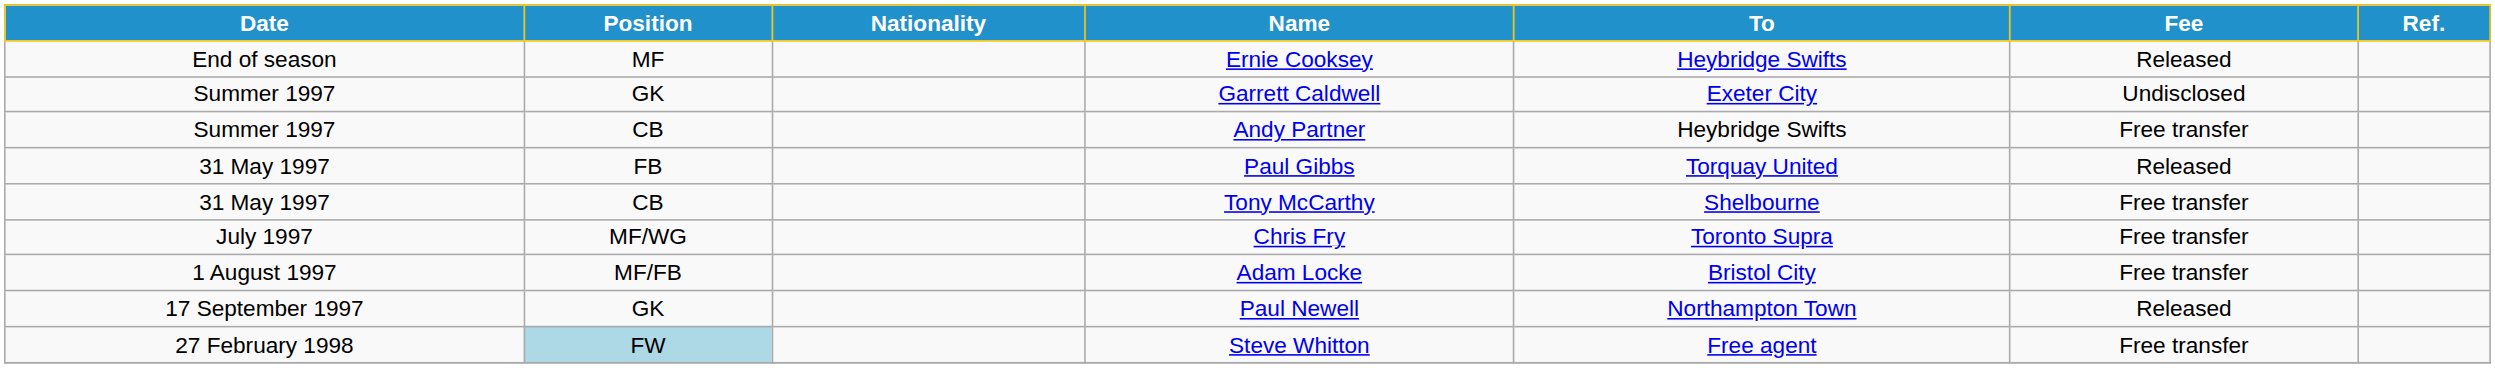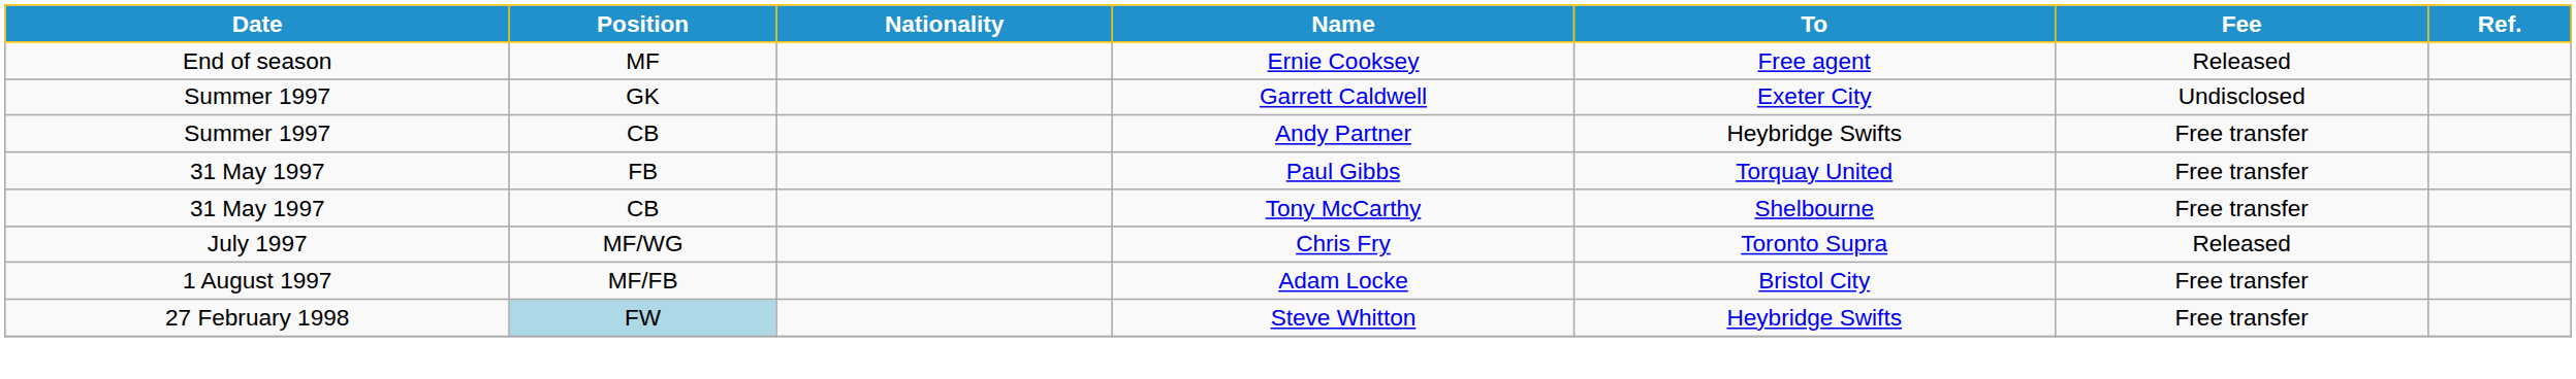Ernie Cooksey | To: Heybridge Swifts -> Free agent
Paul Gibbs | Fee: Released -> Free transfer
Chris Fry | Fee: Free transfer -> Released
- row: 17 September 1997 | GK | Paul Newell | Northampton Town | Released
Steve Whitton | To: Free agent -> Heybridge Swifts
